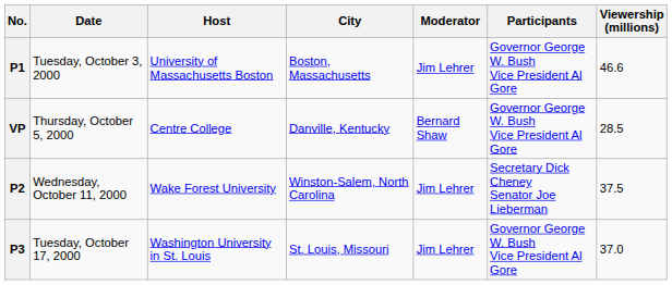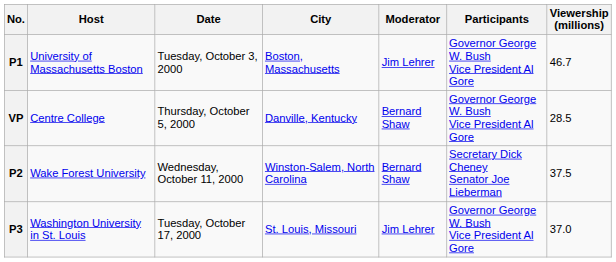columns swapped: Date <-> Host
P1 | Viewership (millions): 46.6 -> 46.7
P2 | Moderator: Jim Lehrer -> Bernard Shaw
